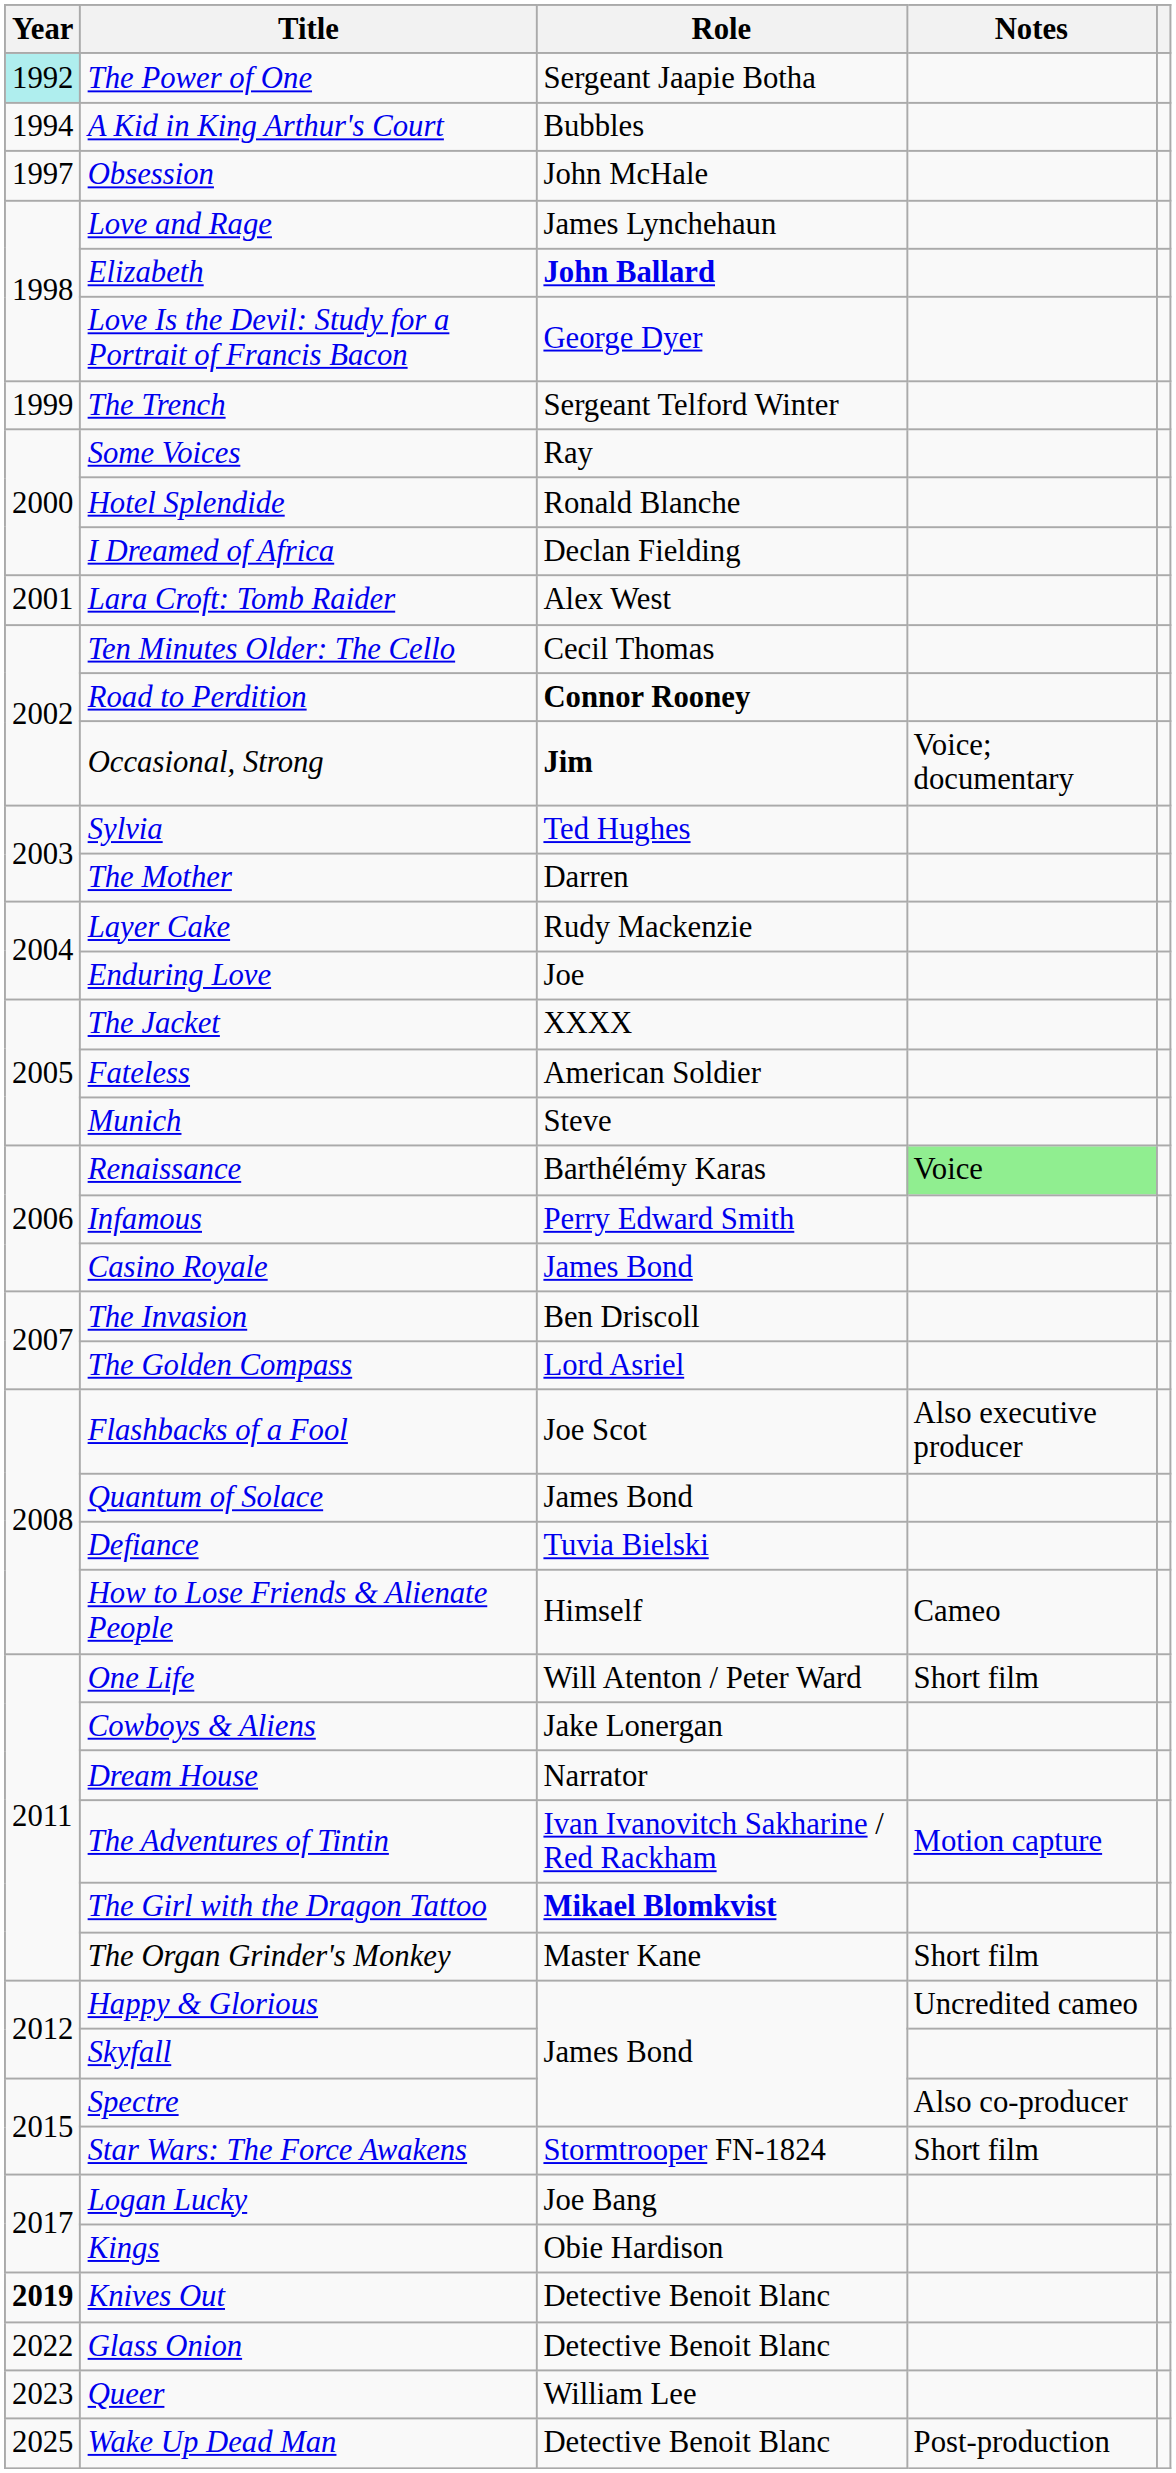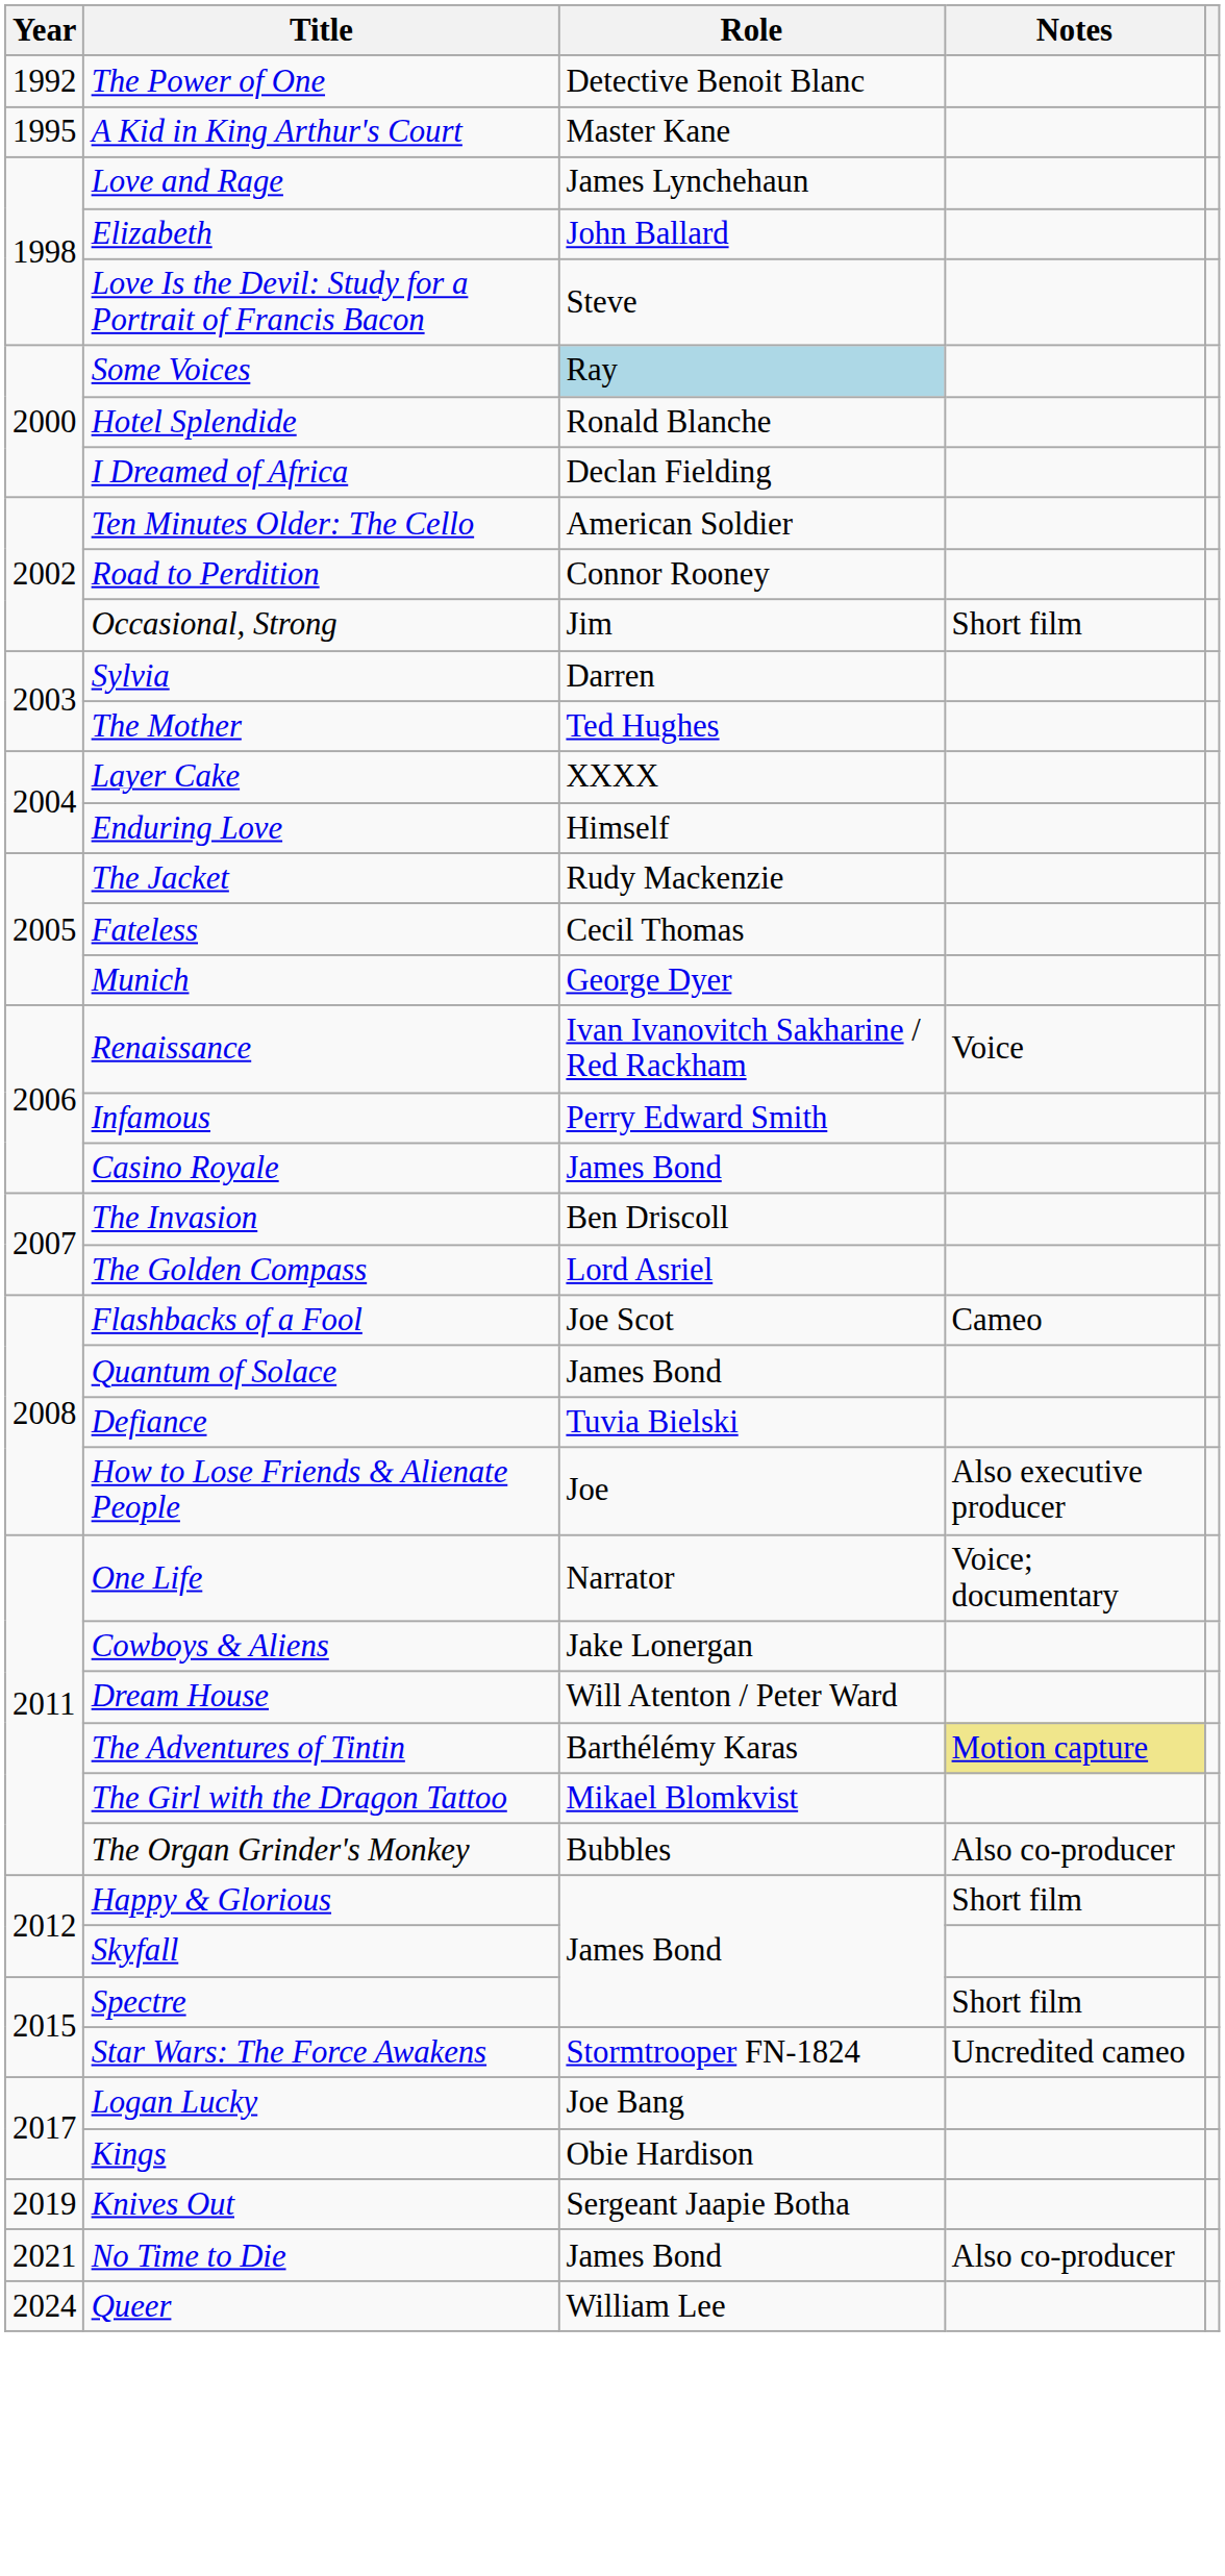The Power of One | Year: paleturquoise background -> no background
The Power of One | Role: Sergeant Jaapie Botha -> Detective Benoit Blanc
A Kid in King Arthur's Court | Year: 1994 -> 1995
A Kid in King Arthur's Court | Role: Bubbles -> Master Kane
- row: 1997 | Obsession | John McHale
Elizabeth | Role: bold -> normal
Love Is the Devil: Study for a Portrait of Francis Bacon | Role: George Dyer -> Steve
- row: 1999 | The Trench | Sergeant Telford Winter
Some Voices | Role: no background -> lightblue background
- row: 2001 | Lara Croft: Tomb Raider | Alex West
Ten Minutes Older: The Cello | Role: Cecil Thomas -> American Soldier
Road to Perdition | Role: bold -> normal
Occasional, Strong | Role: bold -> normal
Occasional, Strong | Notes: Voice; documentary -> Short film
Sylvia | Role: Ted Hughes -> Darren
The Mother | Role: Darren -> Ted Hughes
Layer Cake | Role: Rudy Mackenzie -> XXXX
Enduring Love | Role: Joe -> Himself
The Jacket | Role: XXXX -> Rudy Mackenzie
Fateless | Role: American Soldier -> Cecil Thomas
Munich | Role: Steve -> George Dyer
Renaissance | Role: Barthélémy Karas -> Ivan Ivanovitch Sakharine / Red Rackham
Renaissance | Notes: lightgreen background -> no background
Flashbacks of a Fool | Notes: Also executive producer -> Cameo
How to Lose Friends & Alienate People | Role: Himself -> Joe
How to Lose Friends & Alienate People | Notes: Cameo -> Also executive producer
One Life | Role: Will Atenton / Peter Ward -> Narrator
One Life | Notes: Short film -> Voice; documentary
Dream House | Role: Narrator -> Will Atenton / Peter Ward
The Adventures of Tintin | Role: Ivan Ivanovitch Sakharine / Red Rackham -> Barthélémy Karas
The Adventures of Tintin | Notes: no background -> khaki background
The Girl with the Dragon Tattoo | Role: bold -> normal
The Organ Grinder's Monkey | Role: Master Kane -> Bubbles
The Organ Grinder's Monkey | Notes: Short film -> Also co-producer
Happy & Glorious | Notes: Uncredited cameo -> Short film
Spectre | Notes: Also co-producer -> Short film
Star Wars: The Force Awakens | Notes: Short film -> Uncredited cameo
Knives Out | Year: bold -> normal
Knives Out | Role: Detective Benoit Blanc -> Sergeant Jaapie Botha
+ row: 2021 | No Time to Die | James Bond | Also co-producer
- row: 2022 | Glass Onion | Detective Benoit Blanc
Queer | Year: 2023 -> 2024
- row: 2025 | Wake Up Dead Man | Detective Benoit Blanc | Post-production
